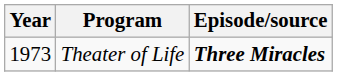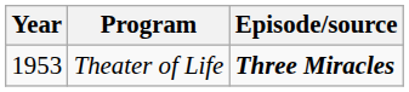Theater of Life | Year: 1973 -> 1953
